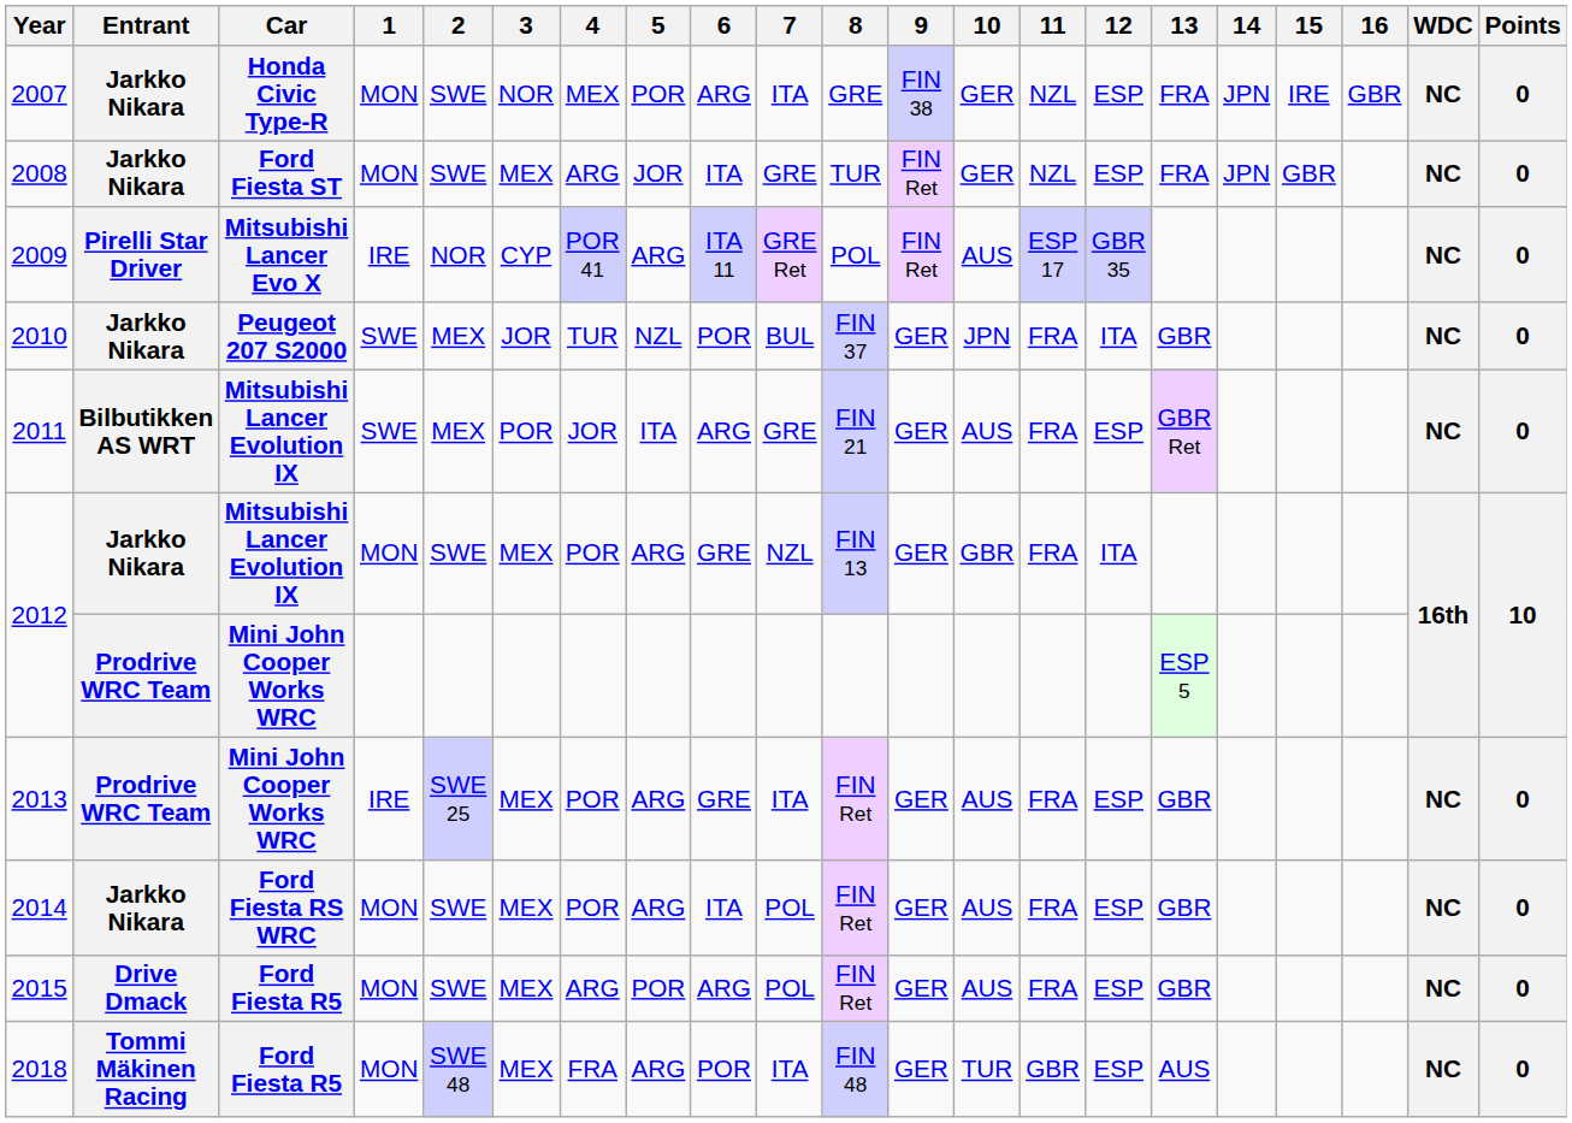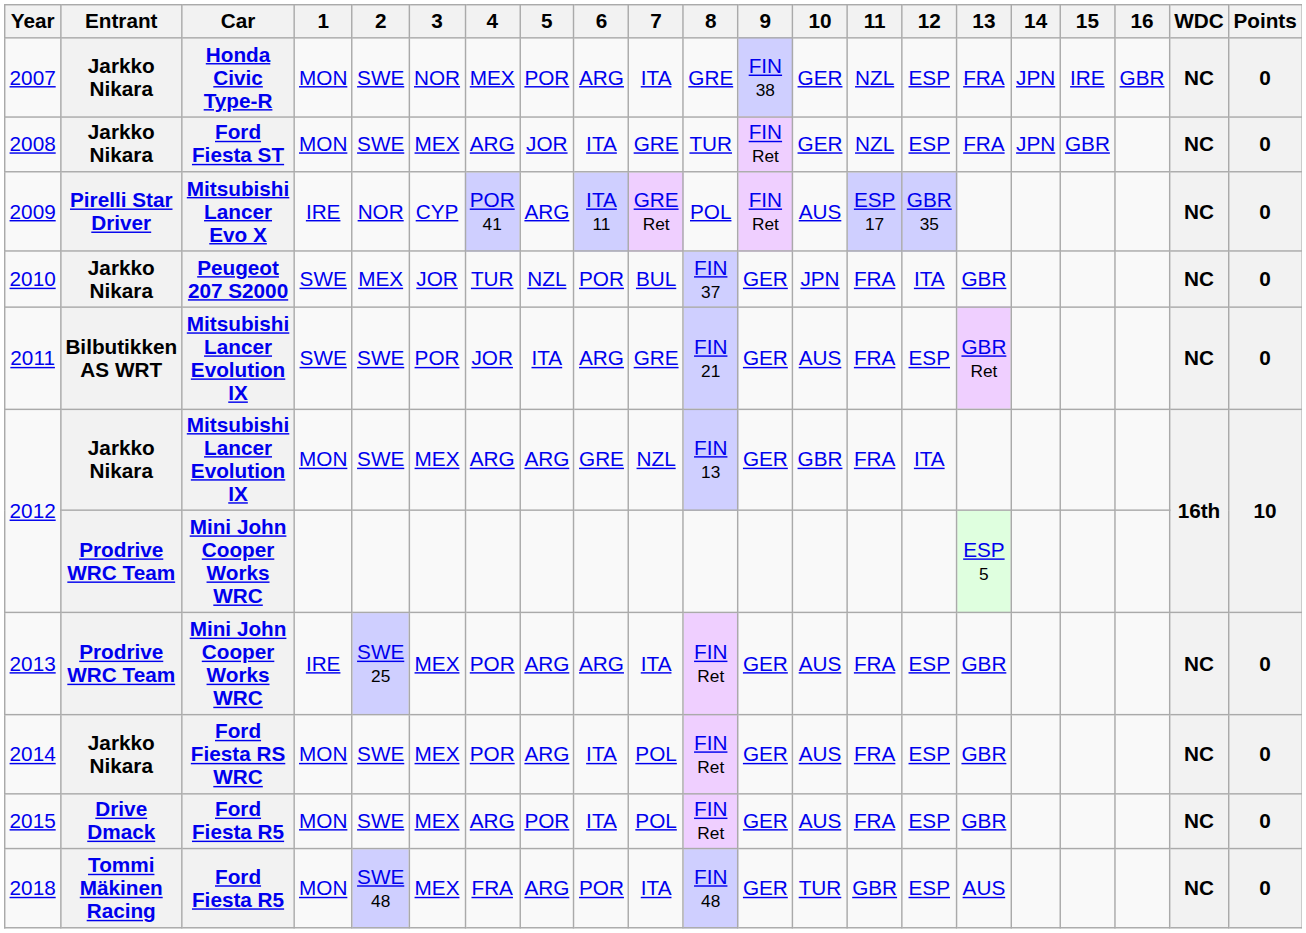2011 | 2: MEX -> SWE
2012 / Mitsubishi Lancer Evolution IX | 4: POR -> ARG
2013 | 6: GRE -> ARG
2015 | 6: ARG -> ITA
